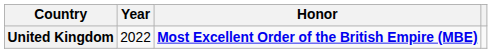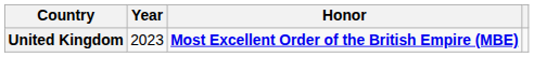United Kingdom | Year: 2022 -> 2023
